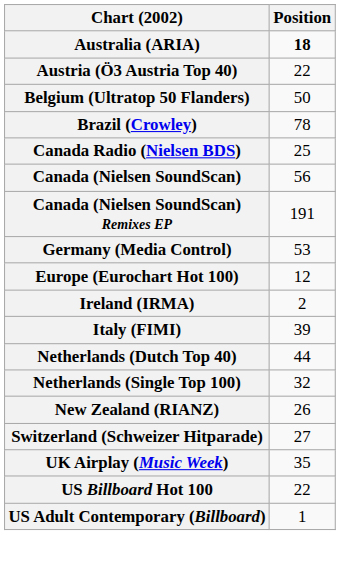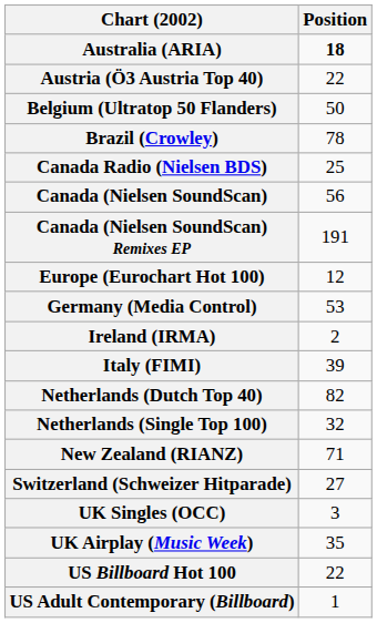rows swapped: Europe (Eurochart Hot 100) <-> Germany (Media Control)
Netherlands (Dutch Top 40) | Position: 44 -> 82
New Zealand (RIANZ) | Position: 26 -> 71
+ row: UK Singles (OCC) | 3
